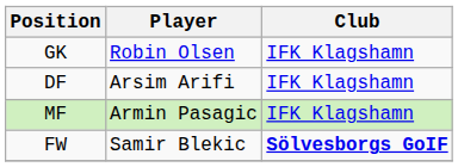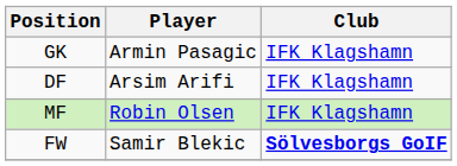GK | Player: Robin Olsen -> Armin Pasagic
MF | Player: Armin Pasagic -> Robin Olsen
